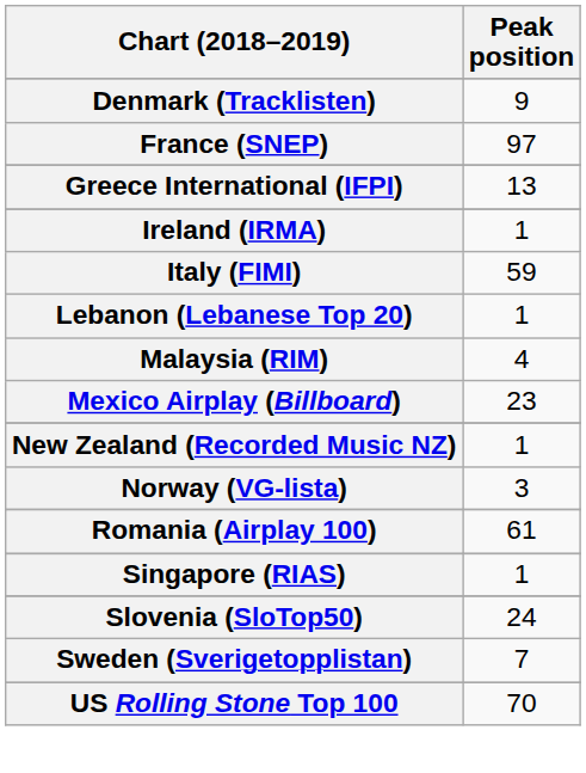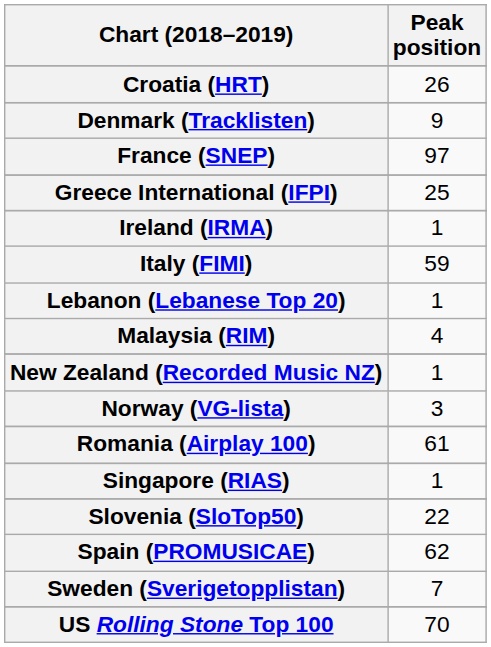+ row: Croatia (HRT) | 26
Greece International (IFPI) | Peak position: 13 -> 25
- row: Mexico Airplay (Billboard) | 23
Slovenia (SloTop50) | Peak position: 24 -> 22
+ row: Spain (PROMUSICAE) | 62
